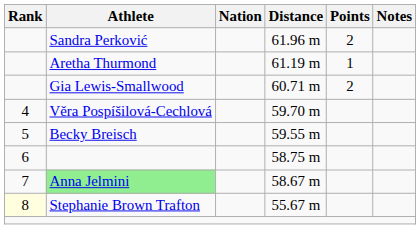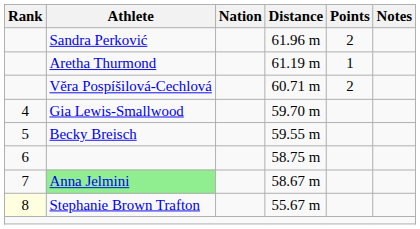60.71 m | Athlete: Gia Lewis-Smallwood -> Věra Pospíšilová-Cechlová
59.70 m | Athlete: Věra Pospíšilová-Cechlová -> Gia Lewis-Smallwood
